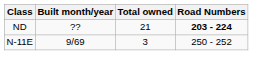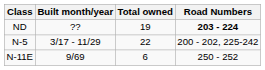ND | Total owned: 21 -> 19
+ row: N-5 | 3/17 - 11/29 | 22 | 200 - 202, 225-242
N-11E | Total owned: 3 -> 6
